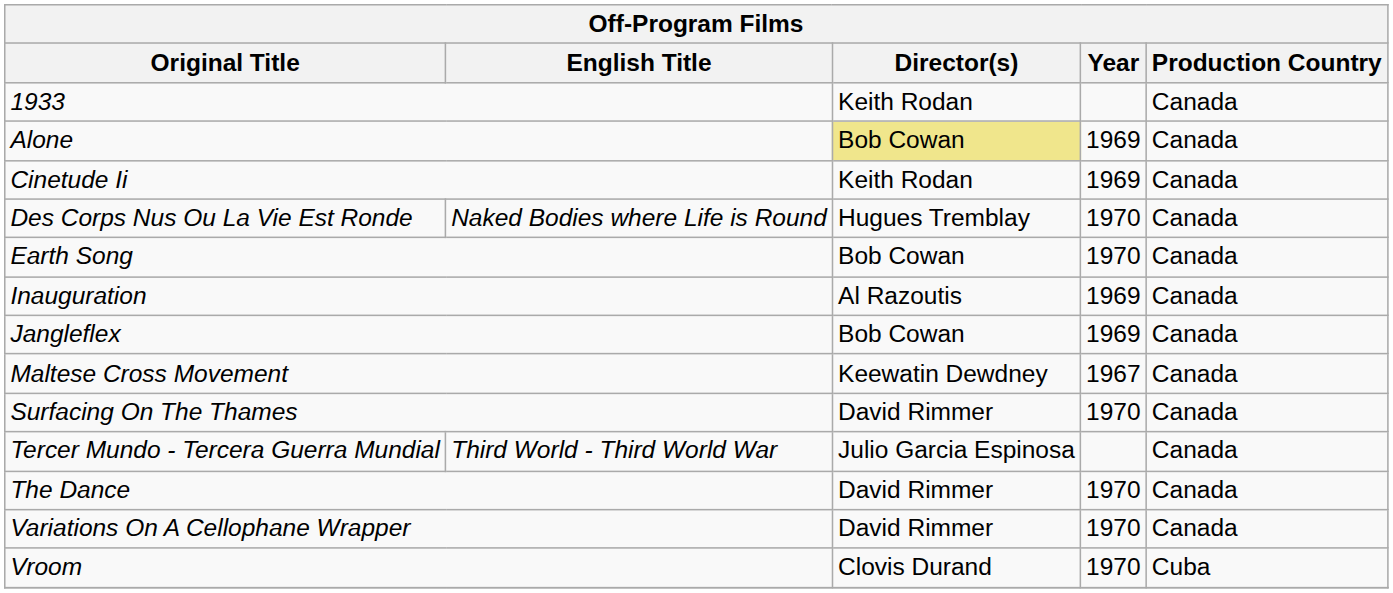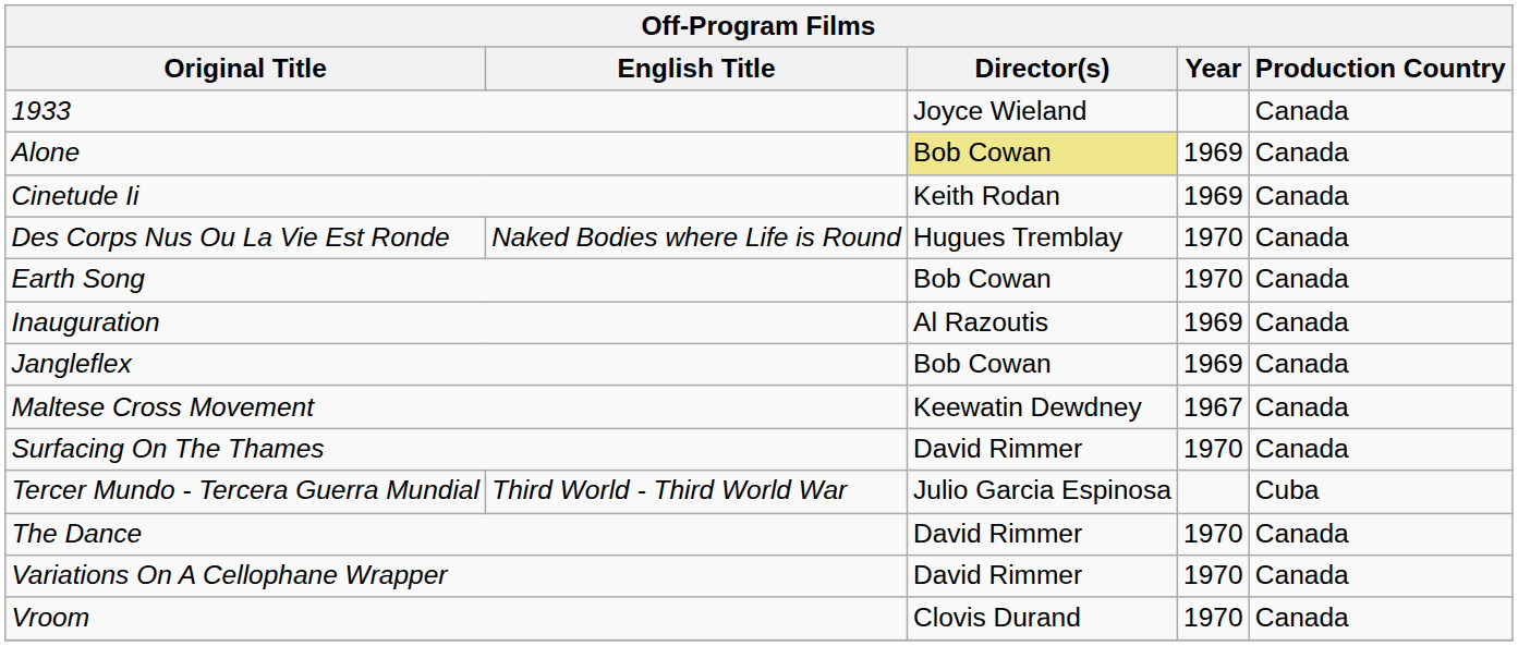1933 | Director(s): Keith Rodan -> Joyce Wieland
Tercer Mundo - Tercera Guerra Mundial | Production Country: Canada -> Cuba
Vroom | Production Country: Cuba -> Canada
